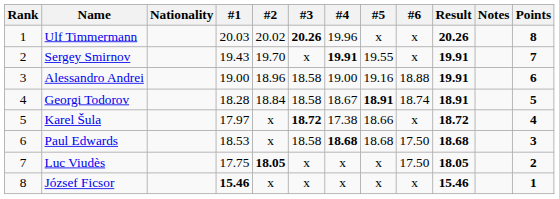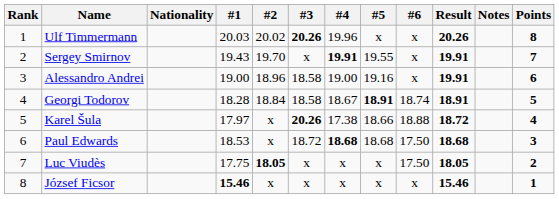Alessandro Andrei | #6: 18.88 -> x
Karel Šula | #3: 18.72 -> 20.26
Karel Šula | #6: x -> 18.88
Paul Edwards | #3: 18.58 -> 18.72
